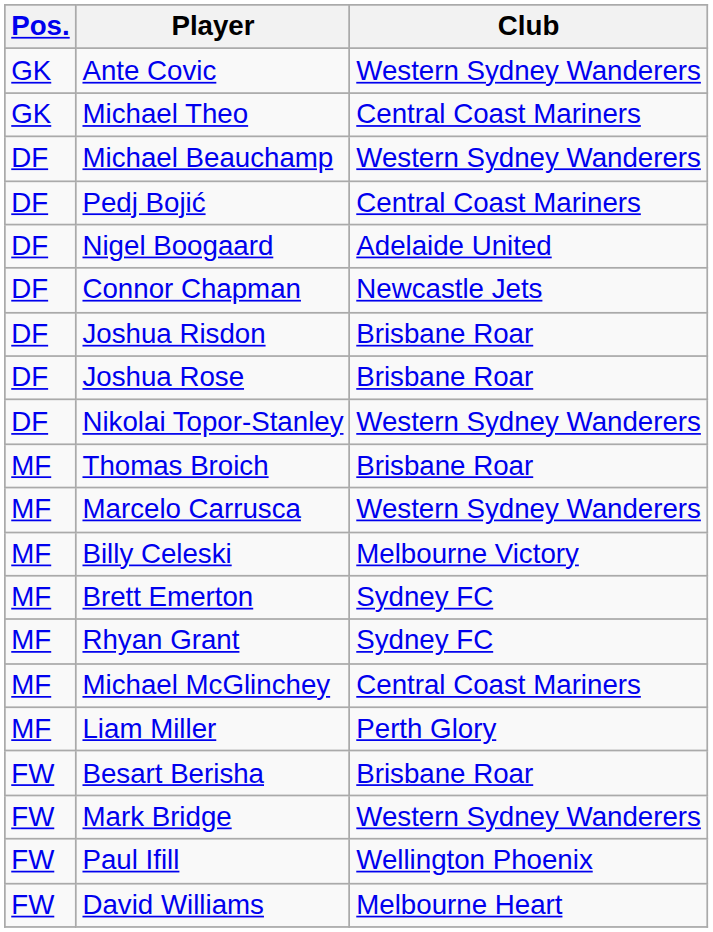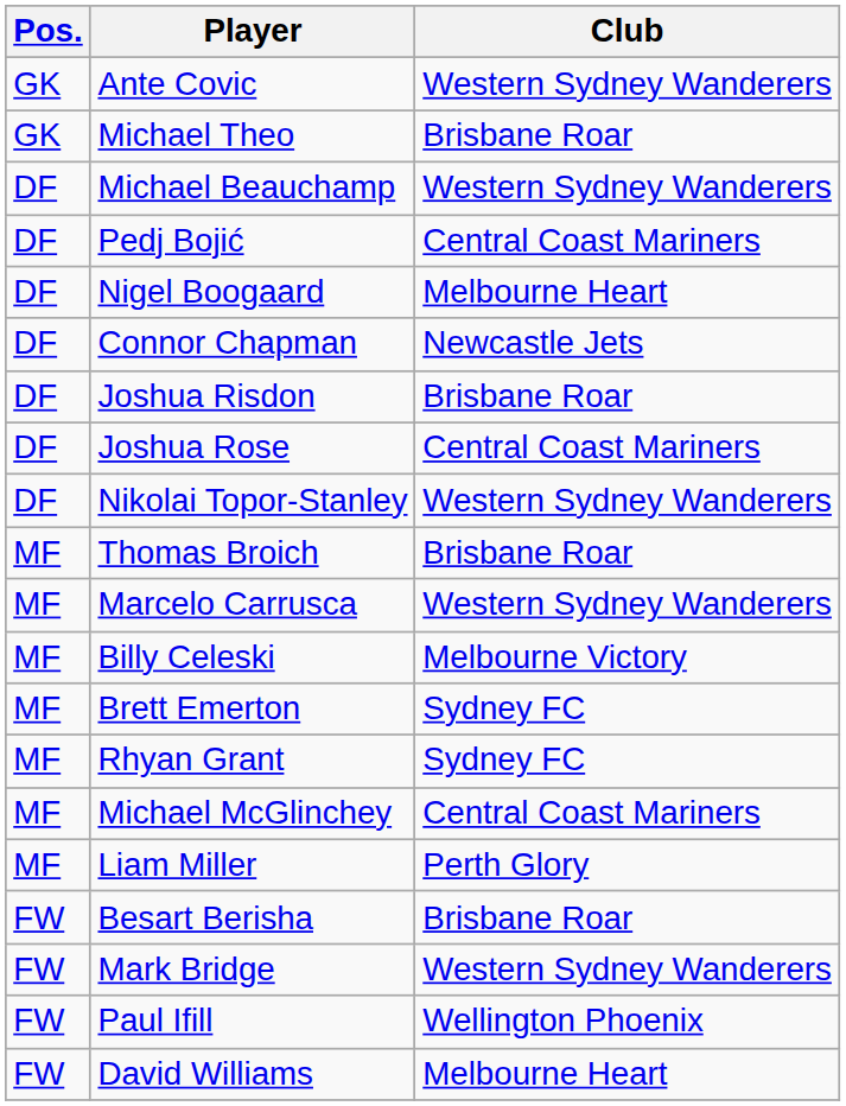Michael Theo | Club: Central Coast Mariners -> Brisbane Roar
Nigel Boogaard | Club: Adelaide United -> Melbourne Heart
Joshua Rose | Club: Brisbane Roar -> Central Coast Mariners
